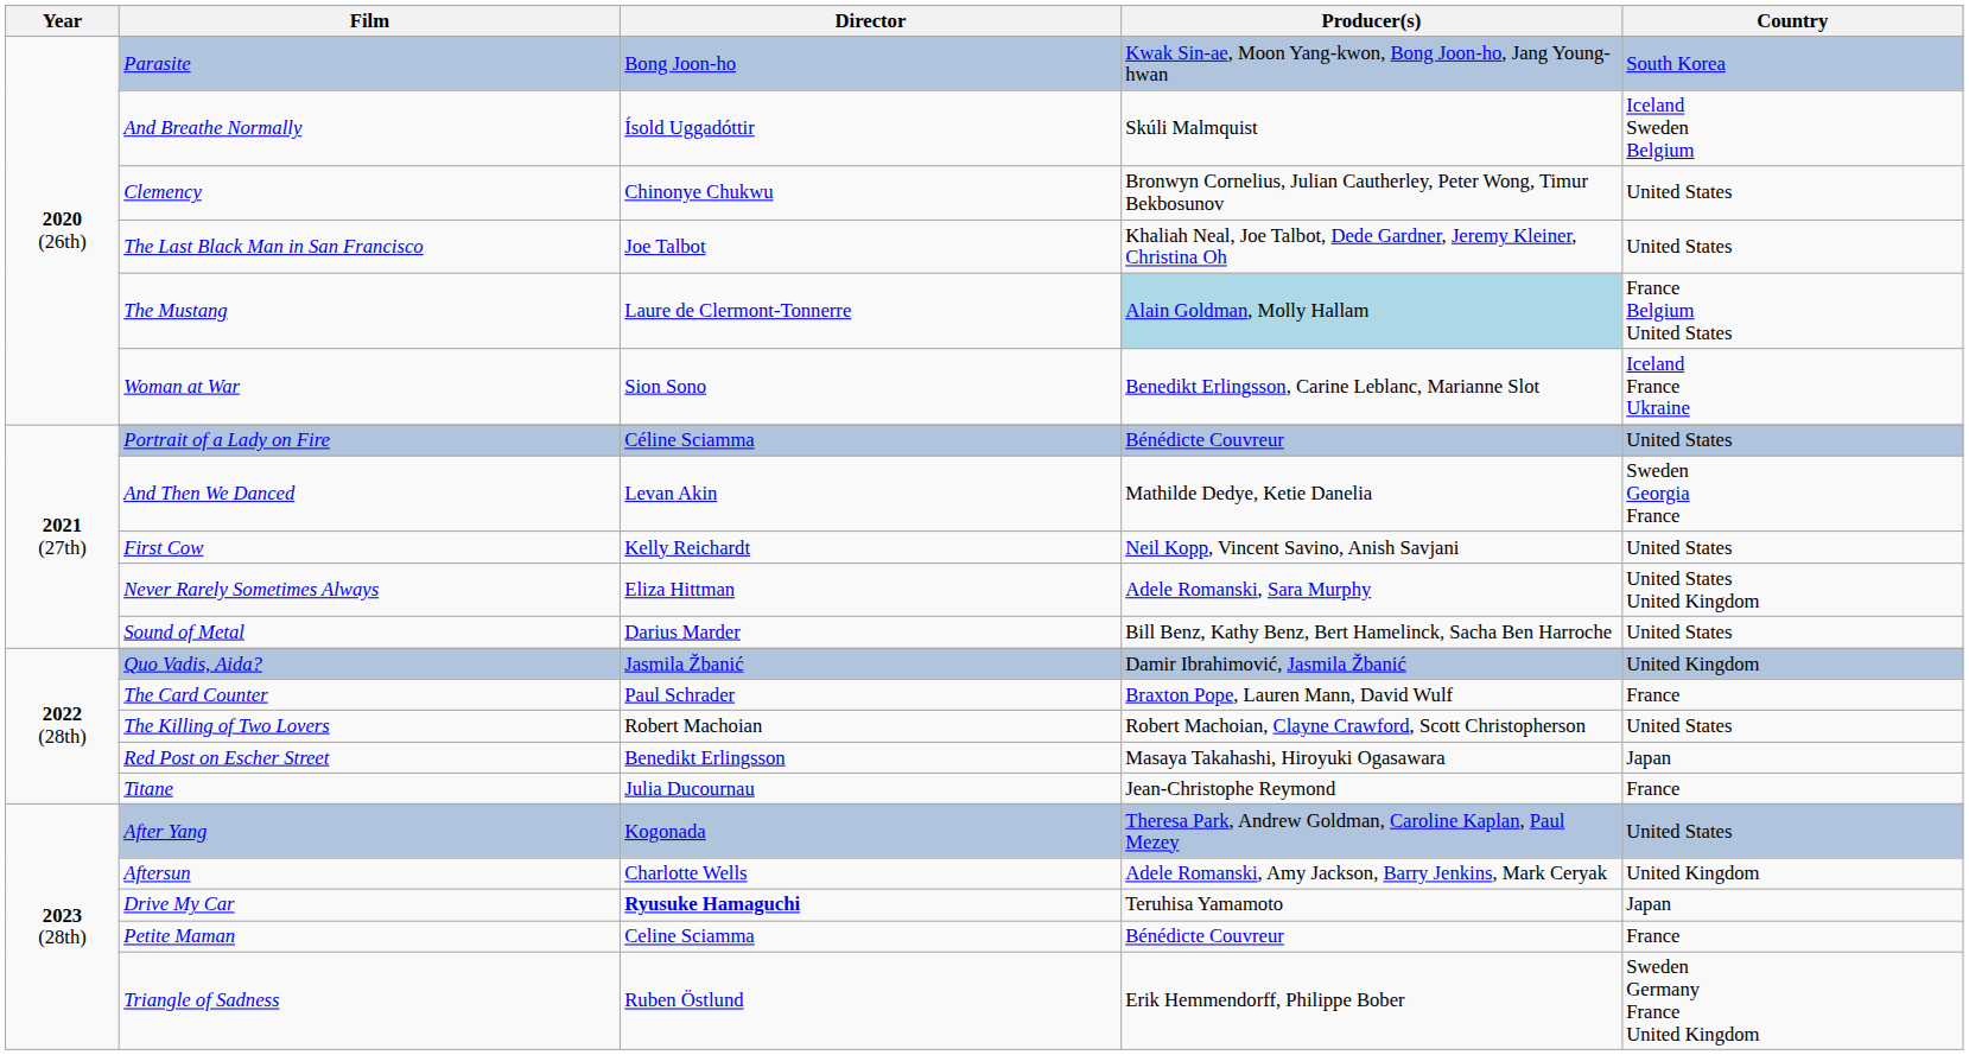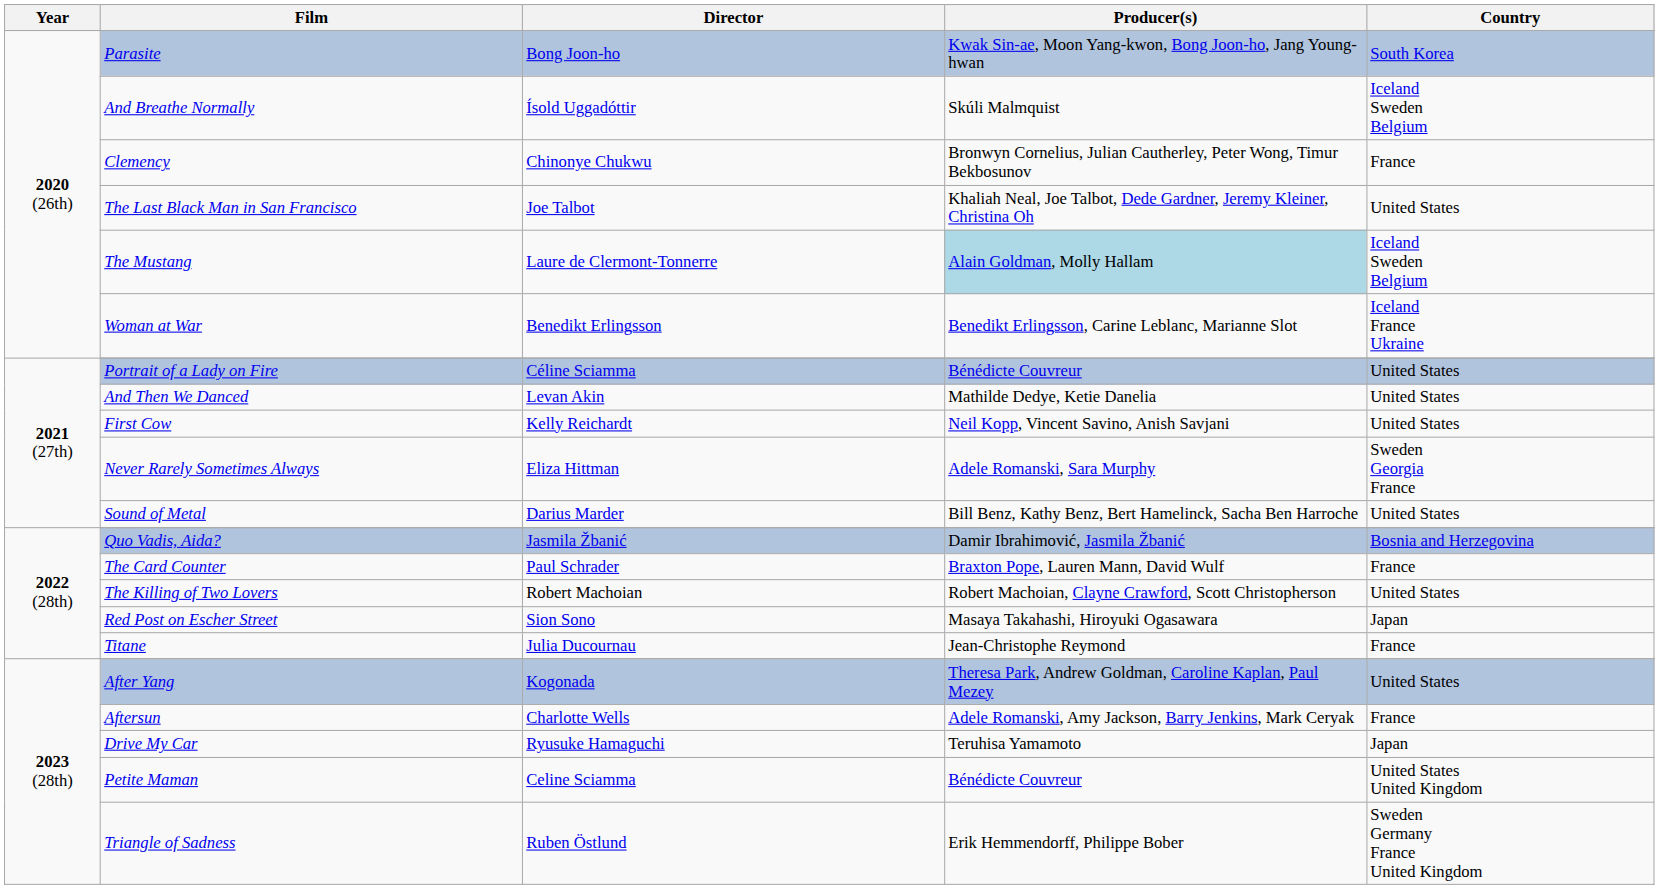Clemency | Country: United States -> France
The Mustang | Country: France Belgium United States -> Iceland Sweden Belgium
Woman at War | Director: Sion Sono -> Benedikt Erlingsson
And Then We Danced | Country: Sweden Georgia France -> United States
Never Rarely Sometimes Always | Country: United States United Kingdom -> Sweden Georgia France
Quo Vadis, Aida? | Country: United Kingdom -> Bosnia and Herzegovina
Red Post on Escher Street | Director: Benedikt Erlingsson -> Sion Sono
Aftersun | Country: United Kingdom -> France
Drive My Car | Director: bold -> normal
Petite Maman | Country: France -> United States United Kingdom
